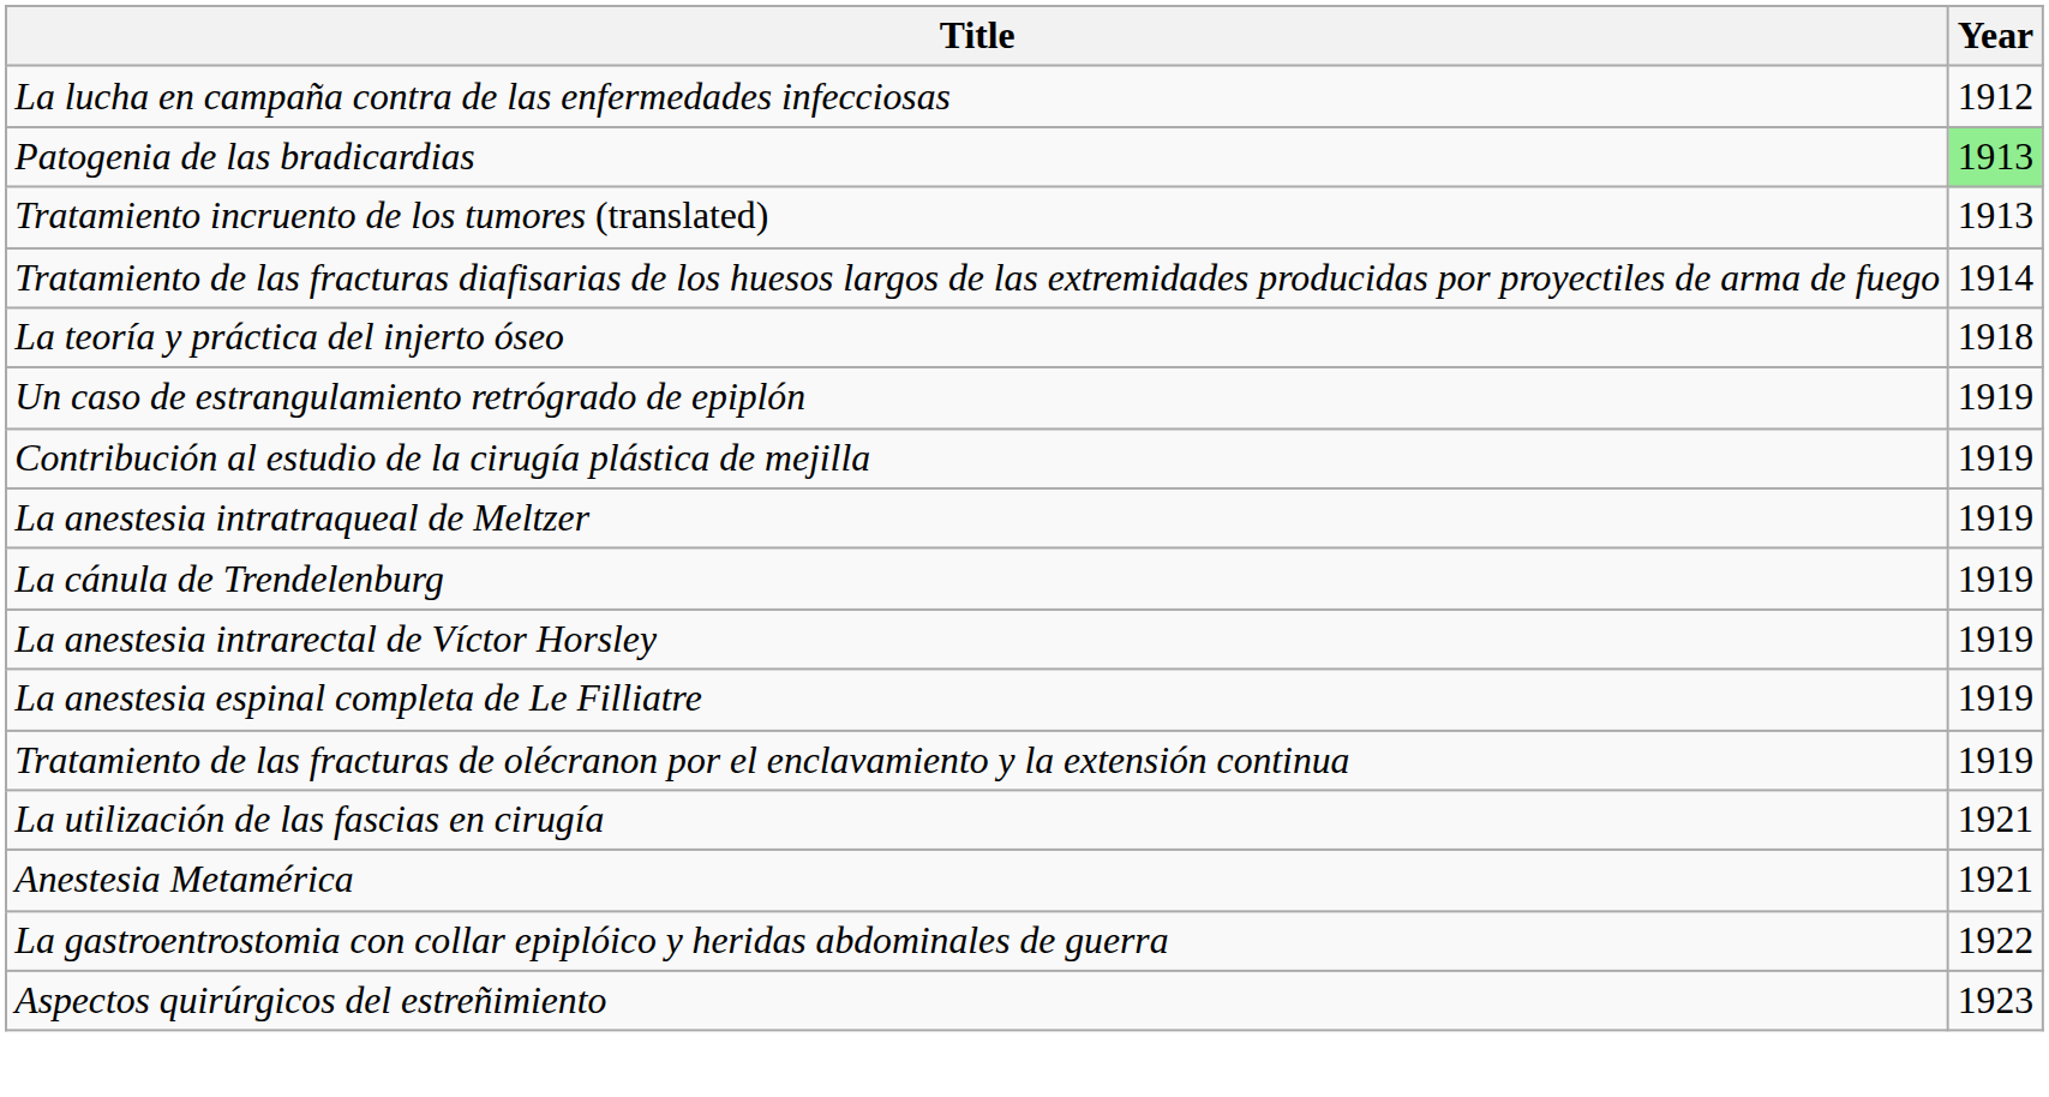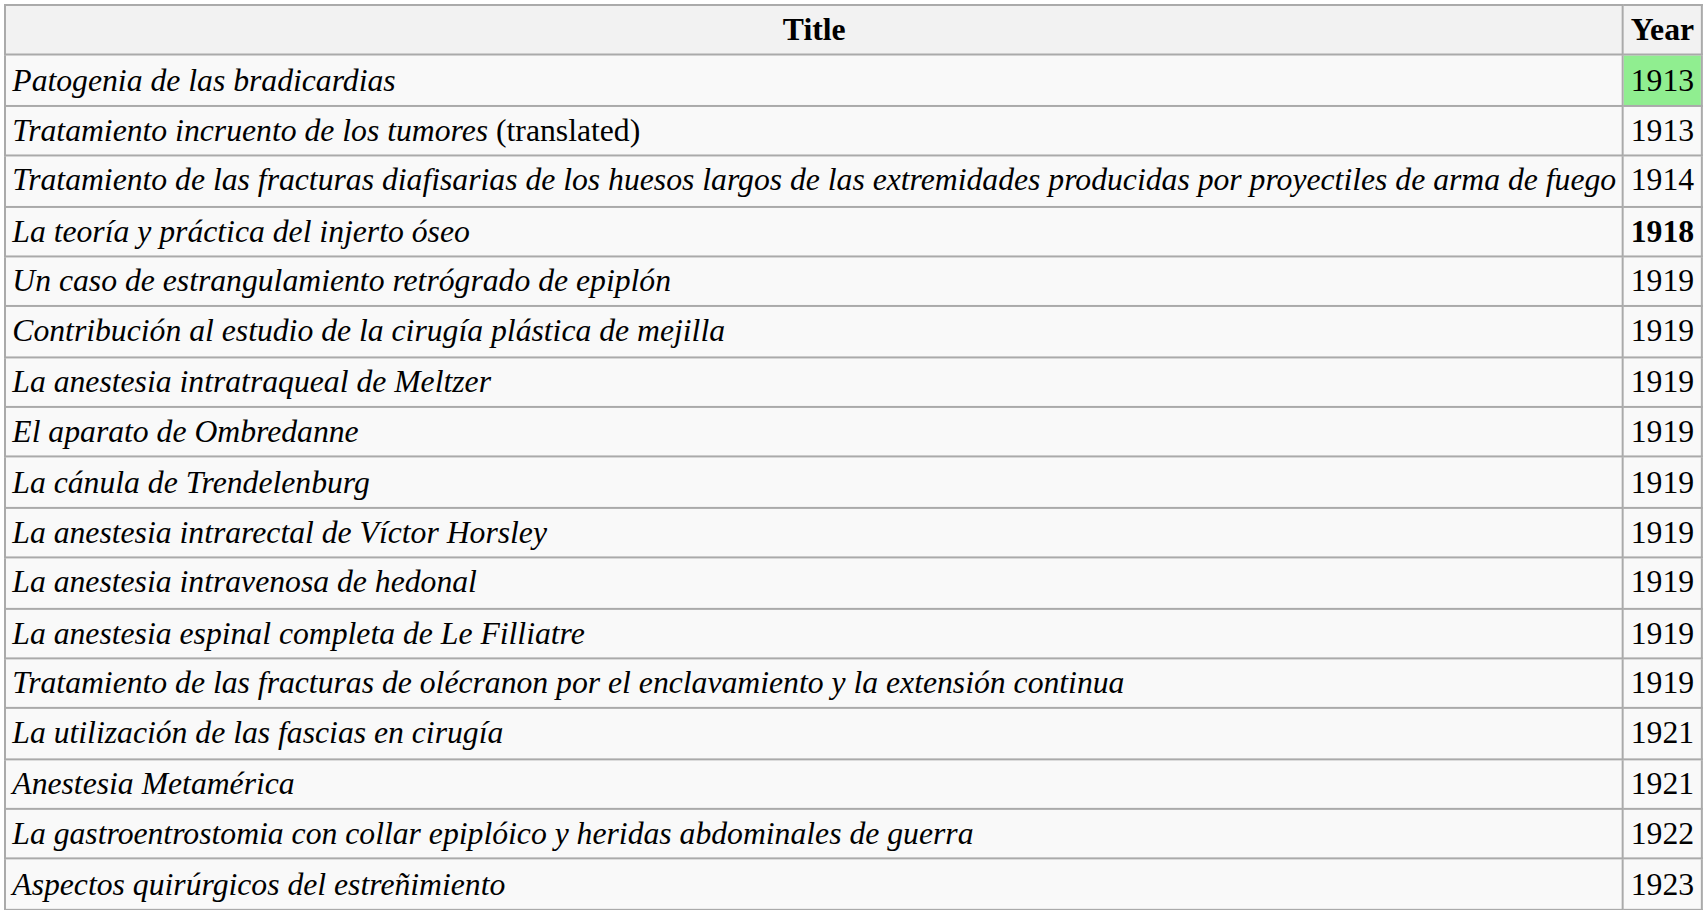- row: La lucha en campaña contra de las enfermedades infecciosas | 1912
La teoría y práctica del injerto óseo | Year: normal -> bold
+ row: El aparato de Ombredanne | 1919
+ row: La anestesia intravenosa de hedonal | 1919
